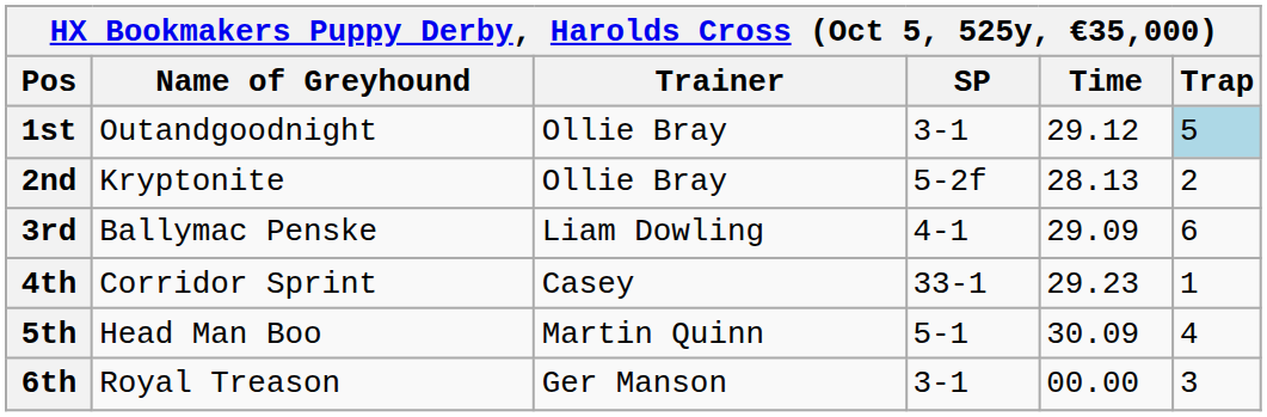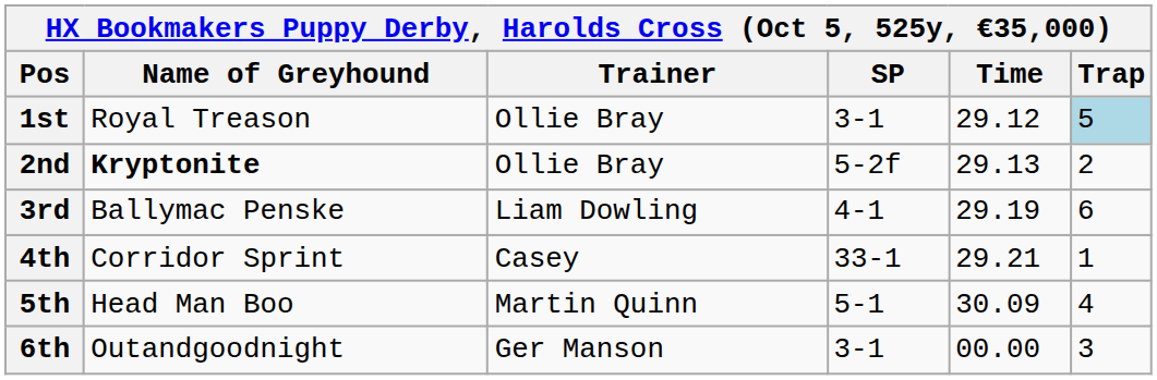1st | Name of Greyhound: Outandgoodnight -> Royal Treason
2nd | Name of Greyhound: normal -> bold
2nd | Time: 28.13 -> 29.13
3rd | Time: 29.09 -> 29.19
4th | Time: 29.23 -> 29.21
6th | Name of Greyhound: Royal Treason -> Outandgoodnight
